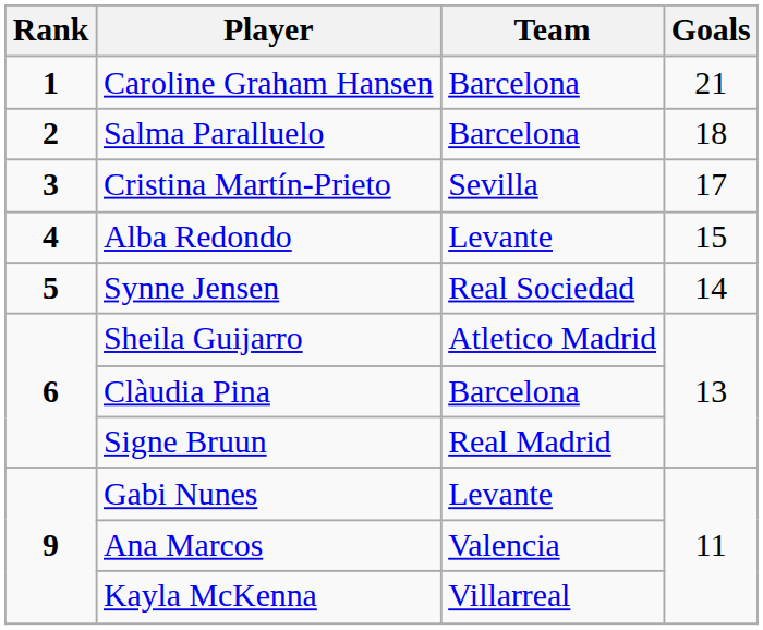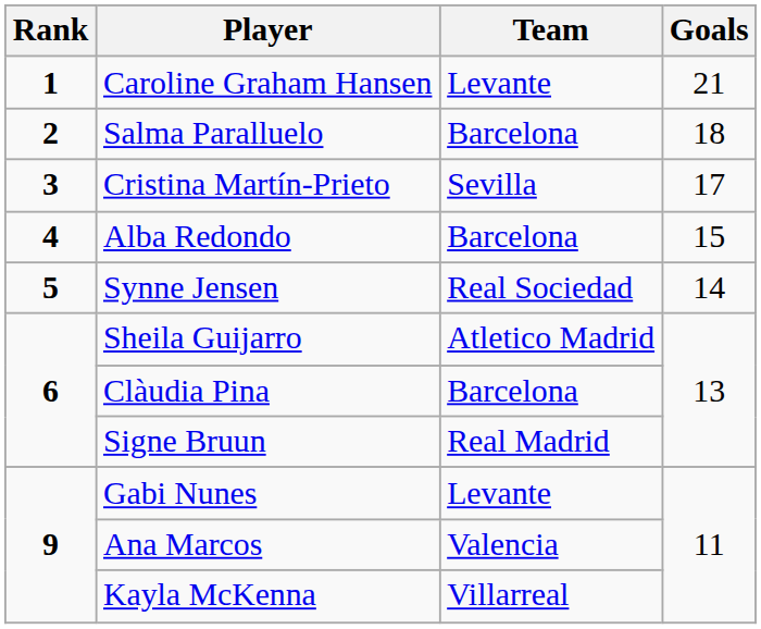Caroline Graham Hansen | Team: Barcelona -> Levante
Alba Redondo | Team: Levante -> Barcelona
